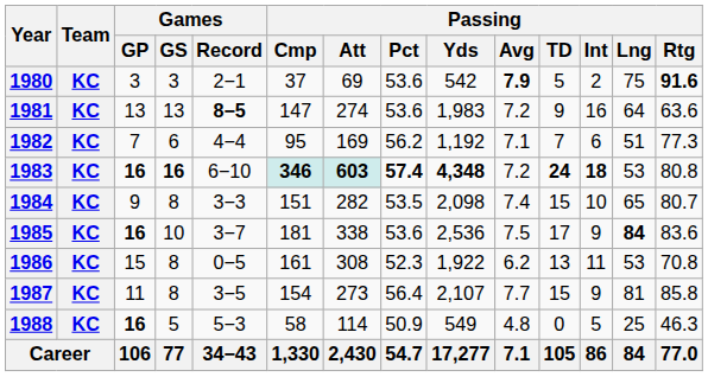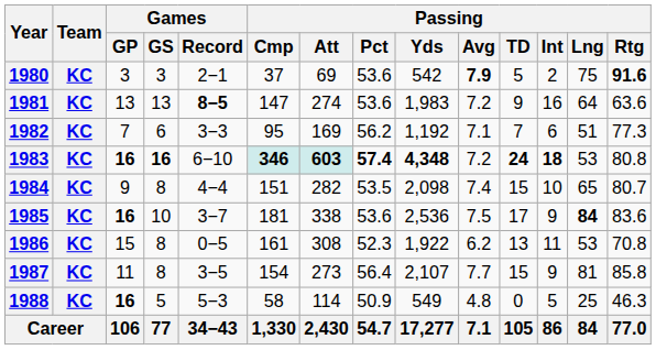1982 | Games / Record: 4−4 -> 3−3
1984 | Games / Record: 3−3 -> 4−4
